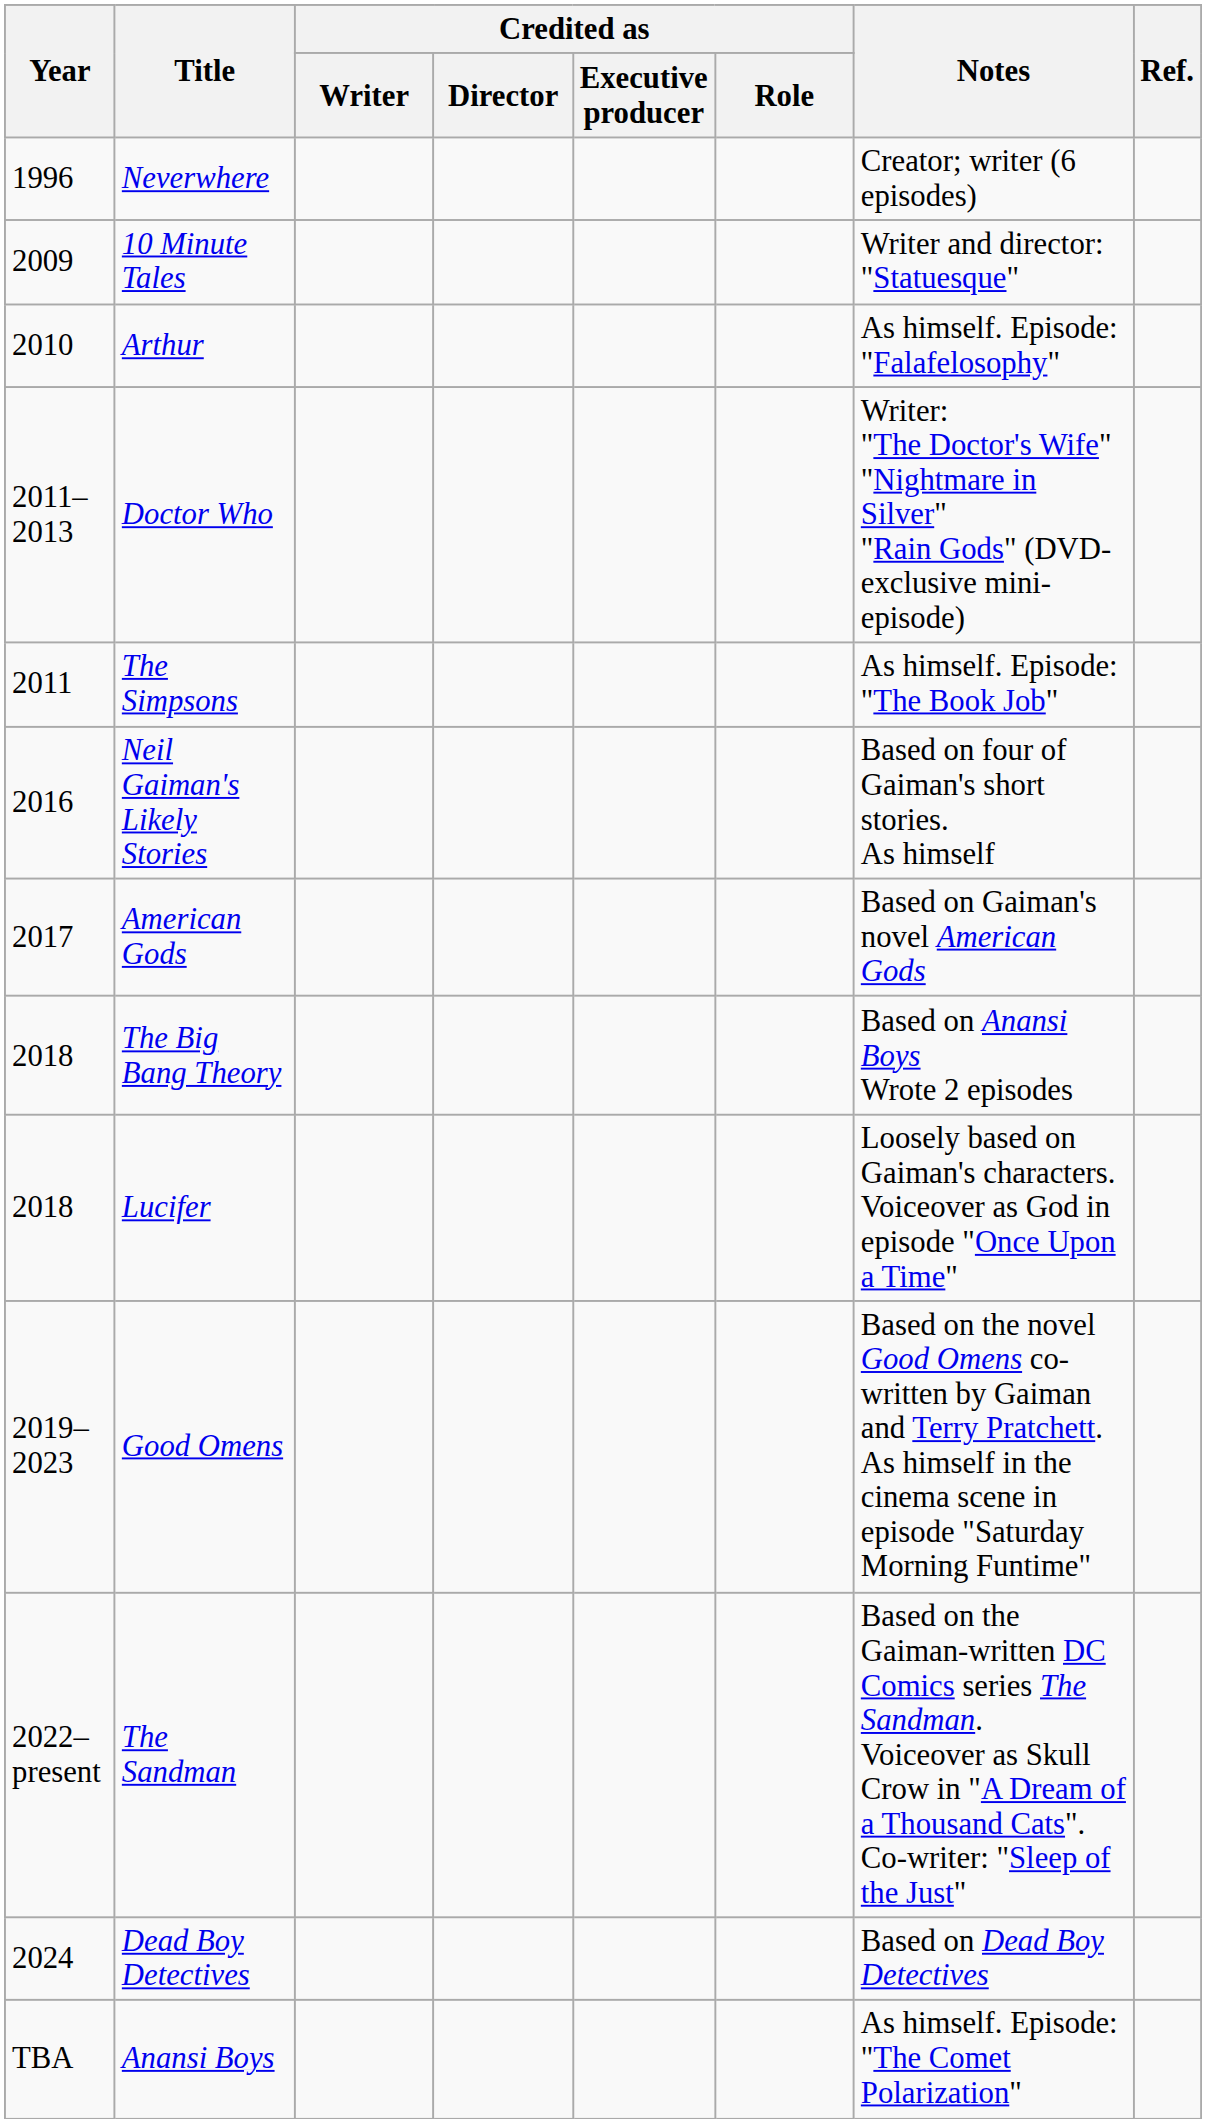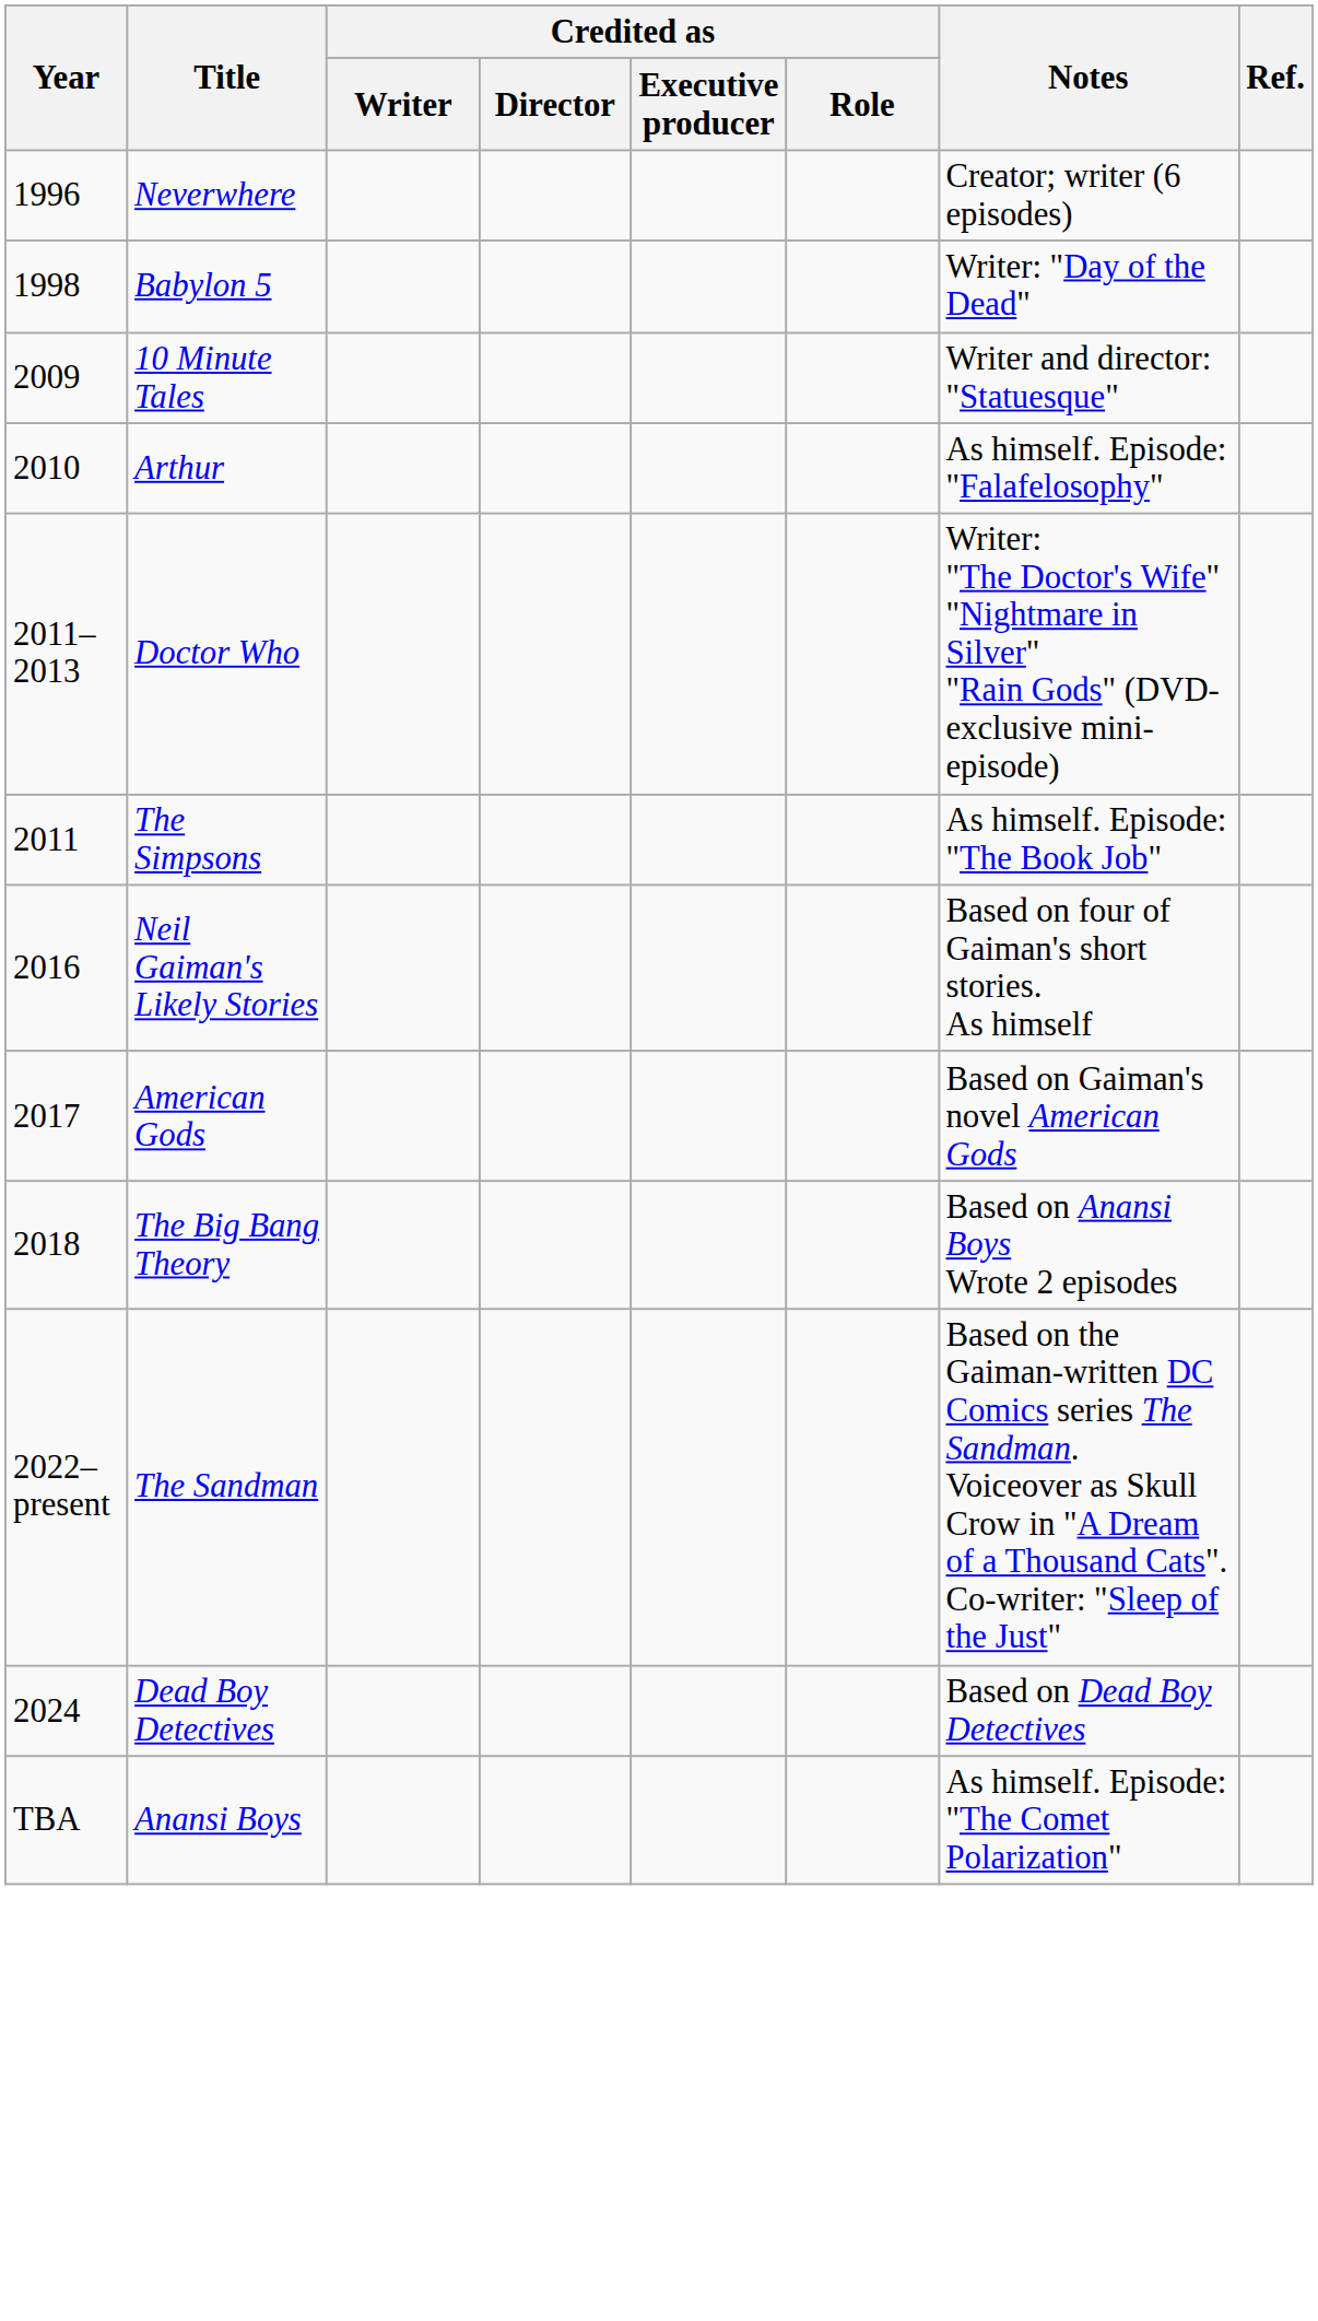+ row: 1998 | Babylon 5 | Writer: "Day of the Dead"
- row: 2018 | Lucifer | Loosely based on Gaiman's characters. Voiceover as God in episode "Once Upon a Time"
- row: 2019–2023 | Good Omens | Based on the novel Good Omens co-written by Gaiman and Terry Pratchett. As himself in the cinema scene in episode "Saturday Morning Funtime"
